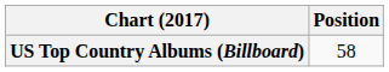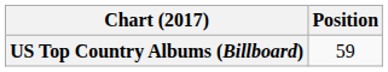US Top Country Albums (Billboard) | Position: 58 -> 59
